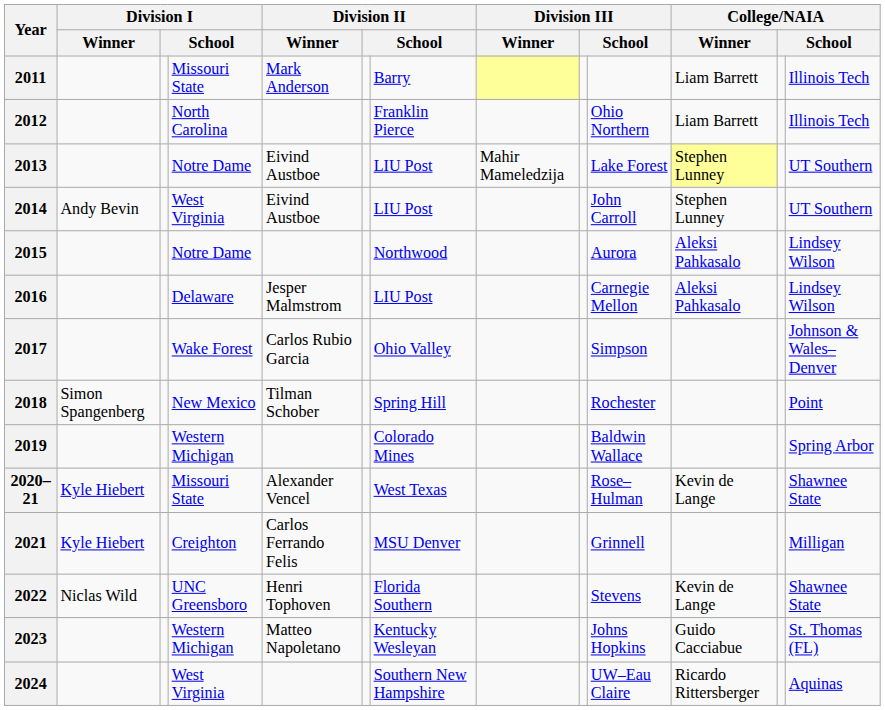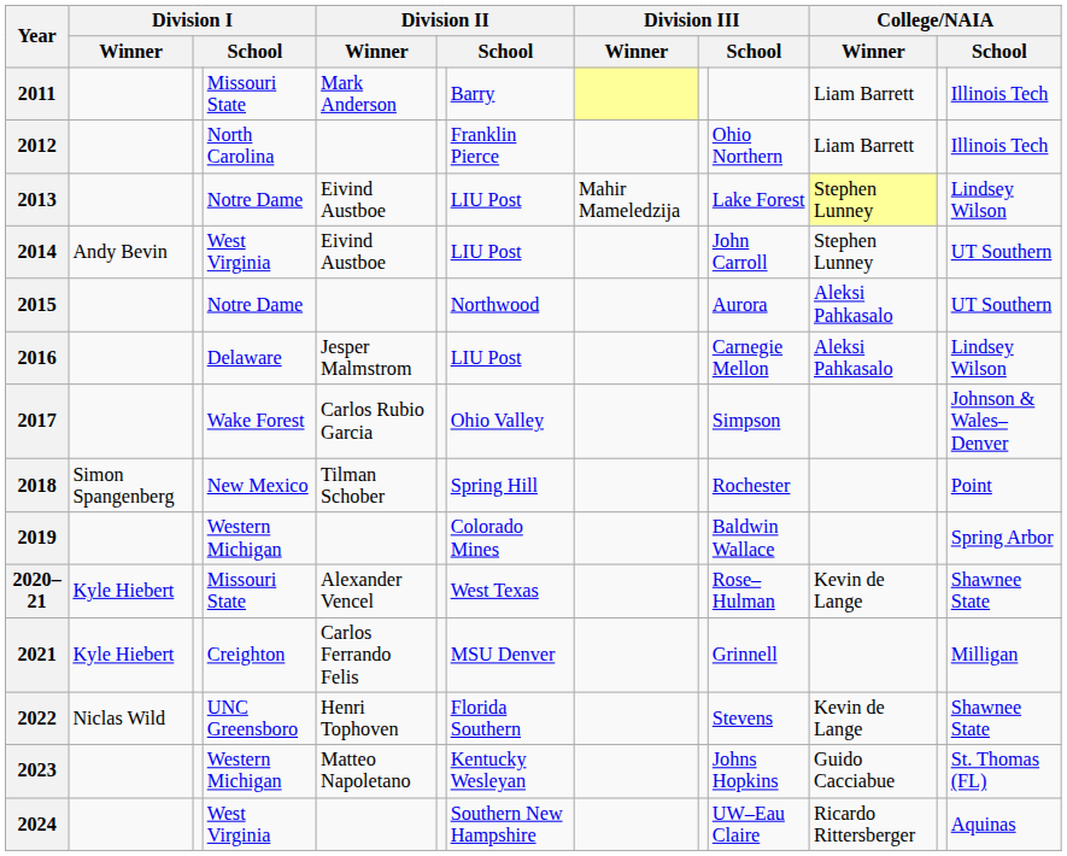2013 | column 13: UT Southern -> Lindsey Wilson
2015 | column 13: Lindsey Wilson -> UT Southern
